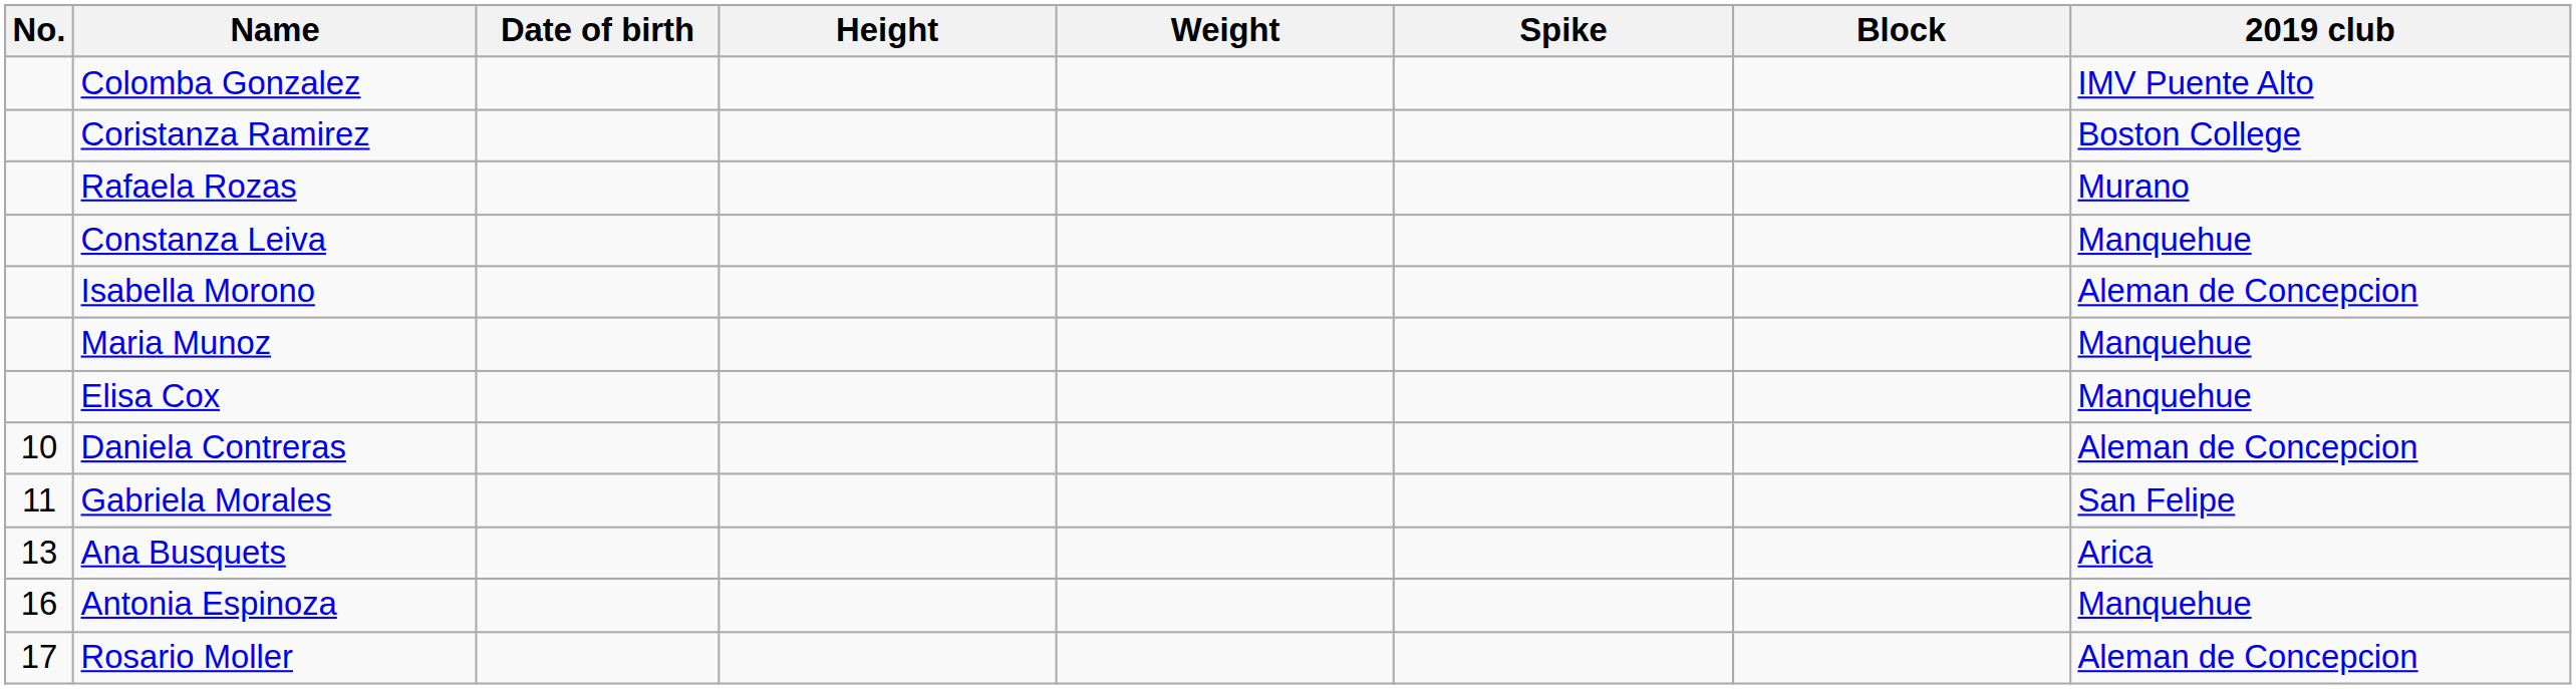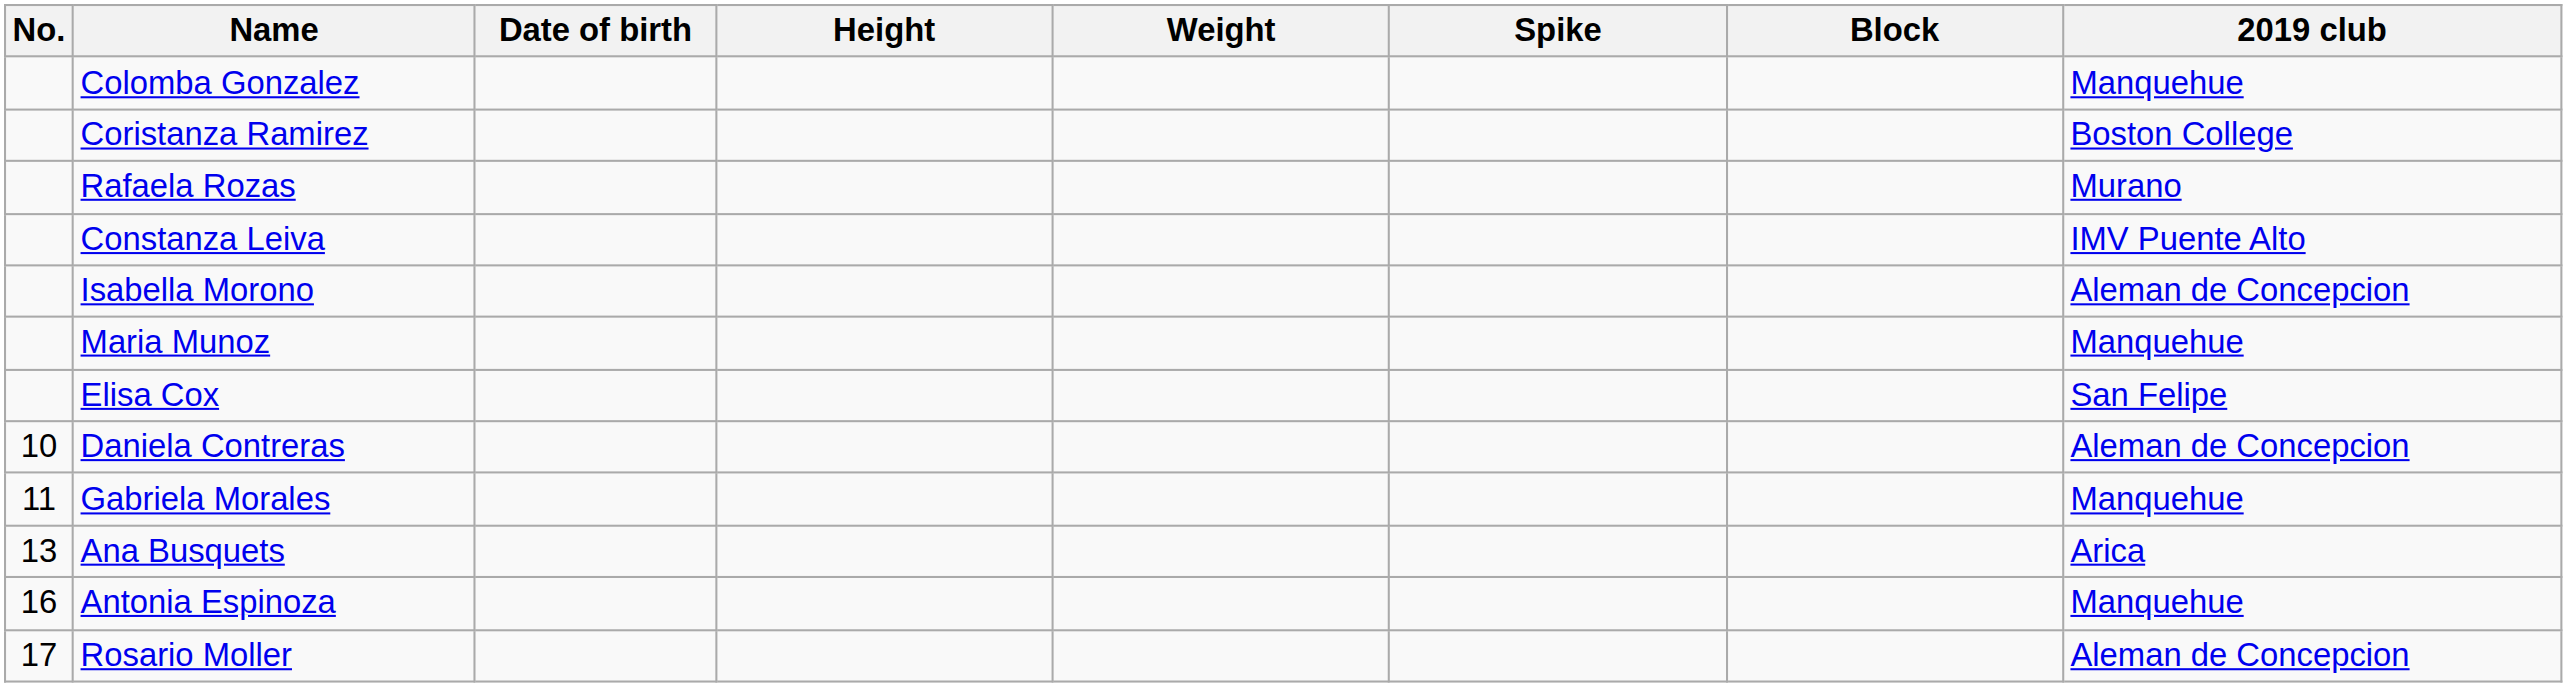Colomba Gonzalez | 2019 club: IMV Puente Alto -> Manquehue
Constanza Leiva | 2019 club: Manquehue -> IMV Puente Alto
Elisa Cox | 2019 club: Manquehue -> San Felipe
Gabriela Morales | 2019 club: San Felipe -> Manquehue
